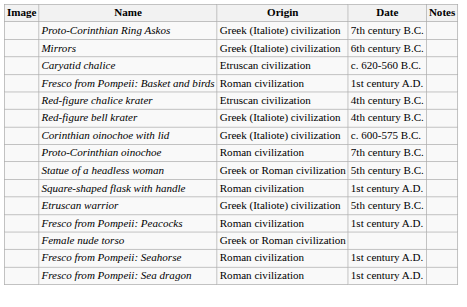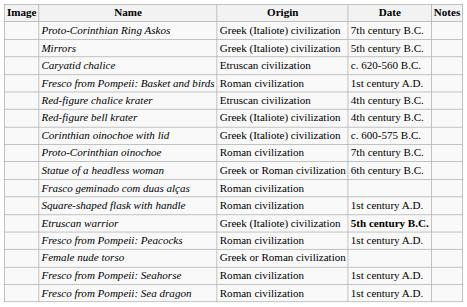Mirrors | Date: 6th century B.C. -> 5th century B.C.
Statue of a headless woman | Date: 5th century B.C. -> 6th century B.C.
+ row: Frasco geminado com duas alças | Roman civilization
Etruscan warrior | Date: normal -> bold
